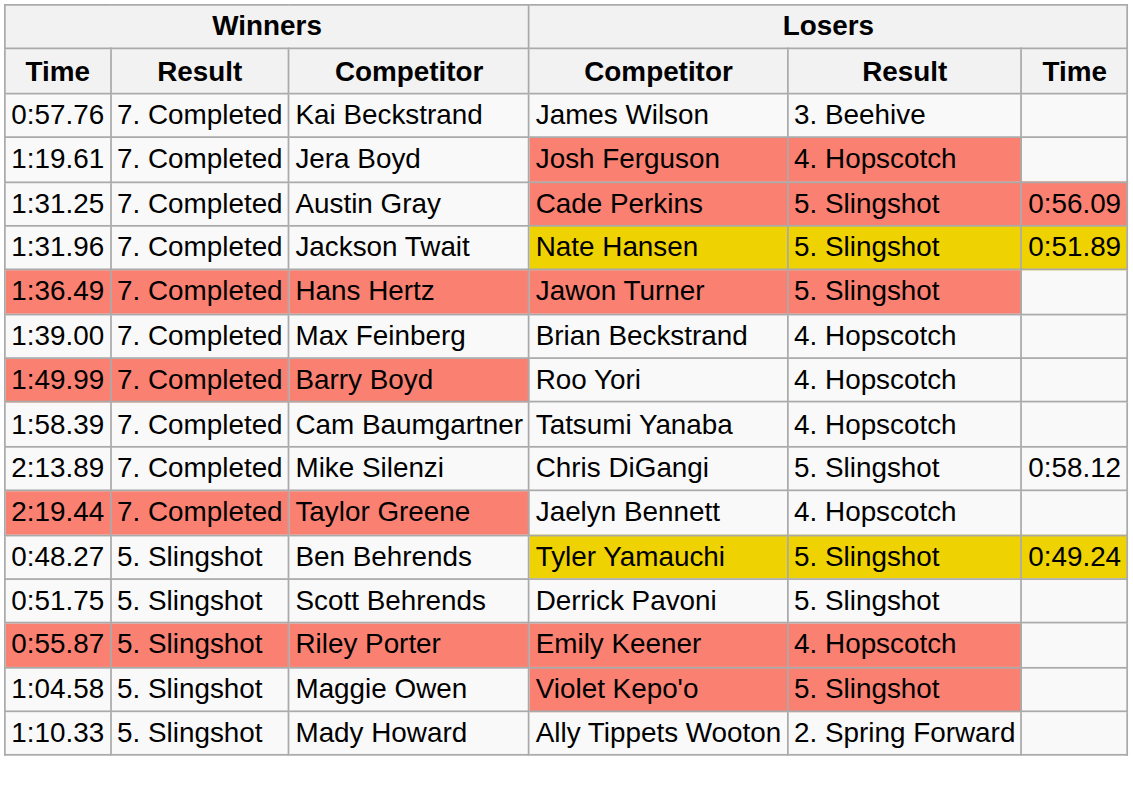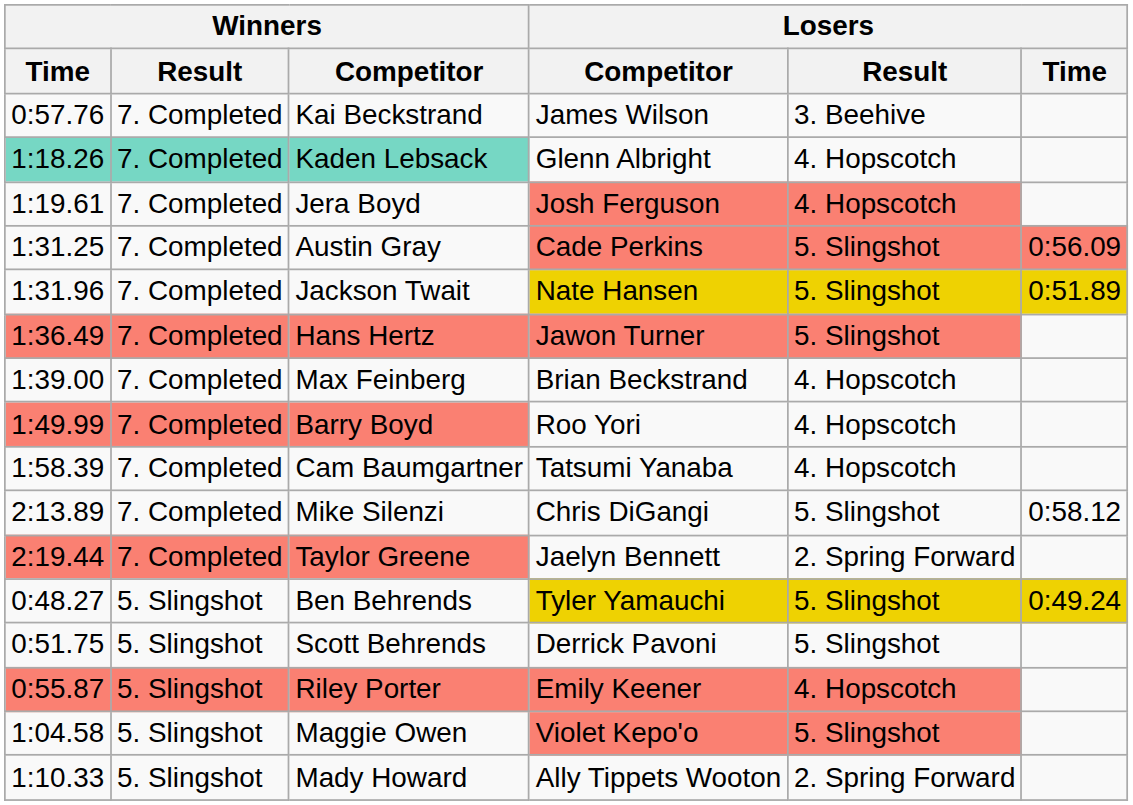+ row: 1:18.26 | 7. Completed | Kaden Lebsack | Glenn Albright | 4. Hopscotch
Taylor Greene | Losers / Result: 4. Hopscotch -> 2. Spring Forward
